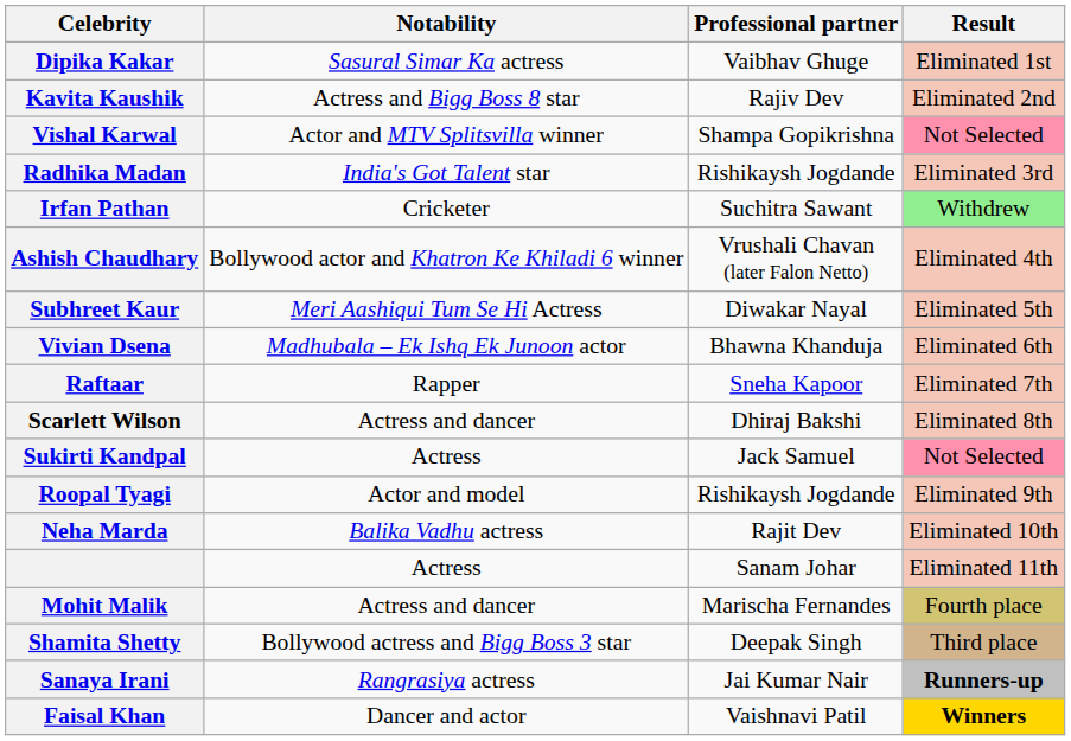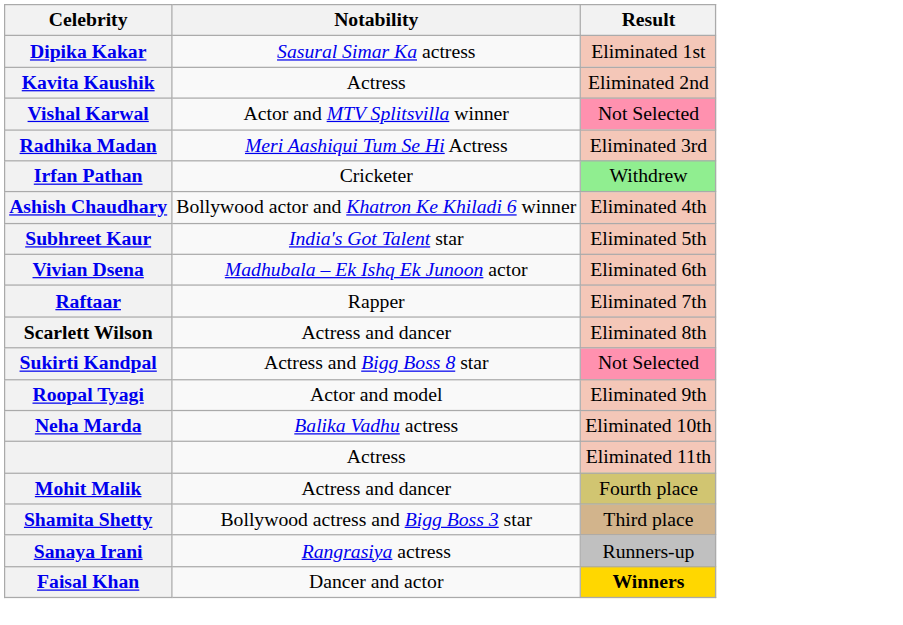- column: Professional partner | Vaibhav Ghuge | Rajiv Dev | Shampa Gopikrishna | Rishikaysh Jogdande | Suchitra Sawant | Vrushali Chavan (later Falon Netto) | Diwakar Nayal | Bhawna Khanduja | Sneha Kapoor | Dhiraj Bakshi | Jack Samuel | Rishikaysh Jogdande | Rajit Dev | Sanam Johar | Marischa Fernandes | Deepak Singh | Jai Kumar Nair | Vaishnavi Patil
Kavita Kaushik | Notability: Actress and Bigg Boss 8 star -> Actress
Radhika Madan | Notability: India's Got Talent star -> Meri Aashiqui Tum Se Hi Actress
Subhreet Kaur | Notability: Meri Aashiqui Tum Se Hi Actress -> India's Got Talent star
Sukirti Kandpal | Notability: Actress -> Actress and Bigg Boss 8 star
Sanaya Irani | Result: bold -> normal
